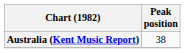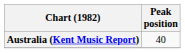Australia (Kent Music Report) | Peak position: 38 -> 40
